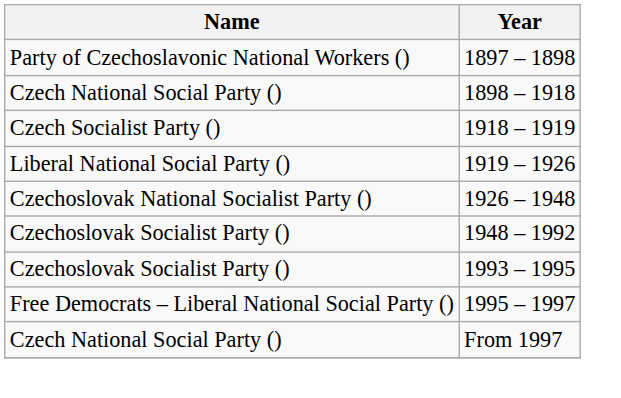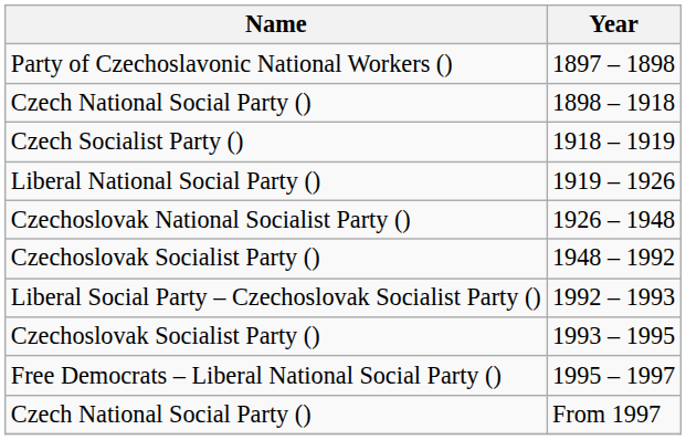+ row: Liberal Social Party – Czechoslovak Socialist Party () | 1992 – 1993
